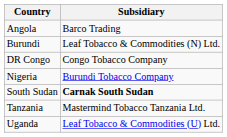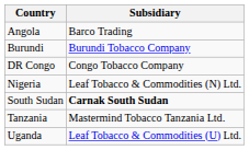Burundi | Subsidiary: Leaf Tobacco & Commodities (N) Ltd. -> Burundi Tobacco Company
Nigeria | Subsidiary: Burundi Tobacco Company -> Leaf Tobacco & Commodities (N) Ltd.
